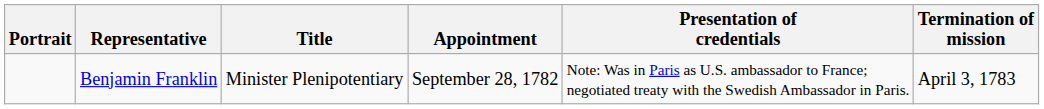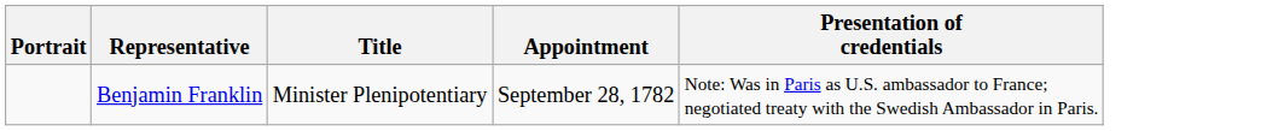- column: Termination of mission | April 3, 1783
